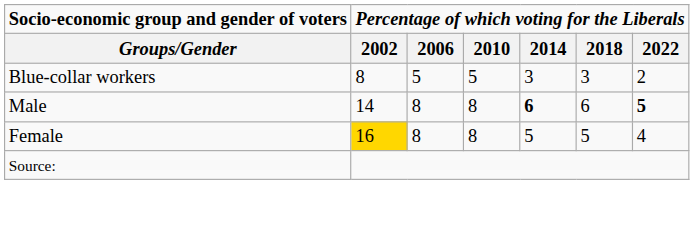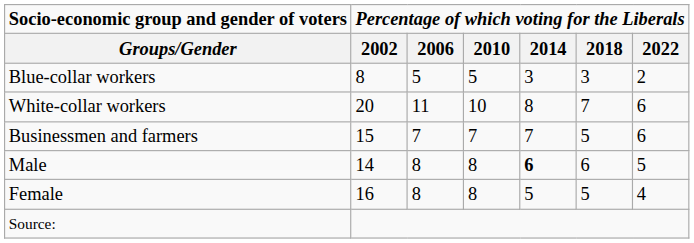+ row: White-collar workers | 20 | 11 | 10 | 8 | 7 | 6
+ row: Businessmen and farmers | 15 | 7 | 7 | 7 | 5 | 6
Male | Percentage of which voting for the Liberals / 2022: bold -> normal
Female | Percentage of which voting for the Liberals / 2002: gold background -> no background
